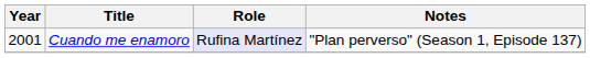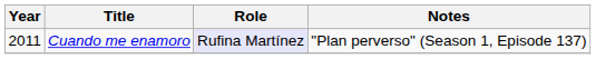Cuando me enamoro | Year: 2001 -> 2011
